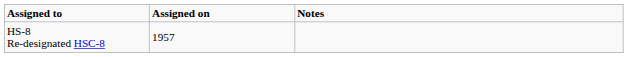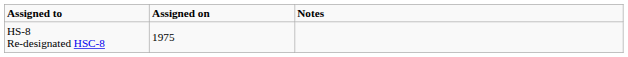HS-8 Re-designated HSC-8 | Assigned on: 1957 -> 1975
